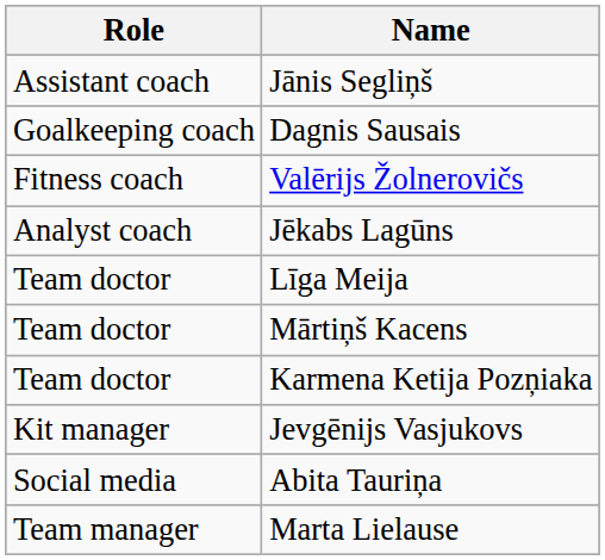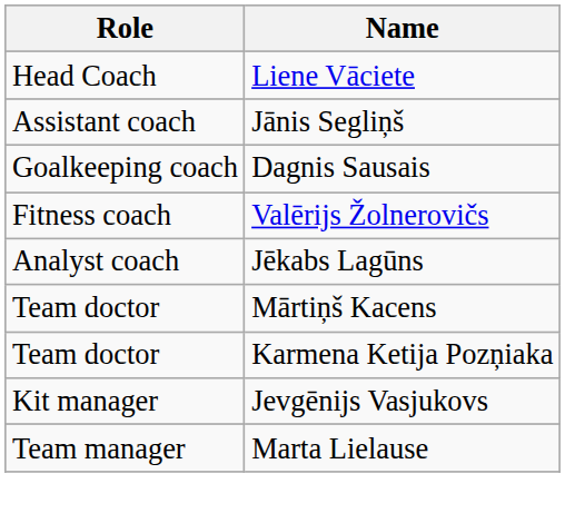+ row: Head Coach | Liene Vāciete
- row: Team doctor | Līga Meija
- row: Social media | Abita Tauriņa
